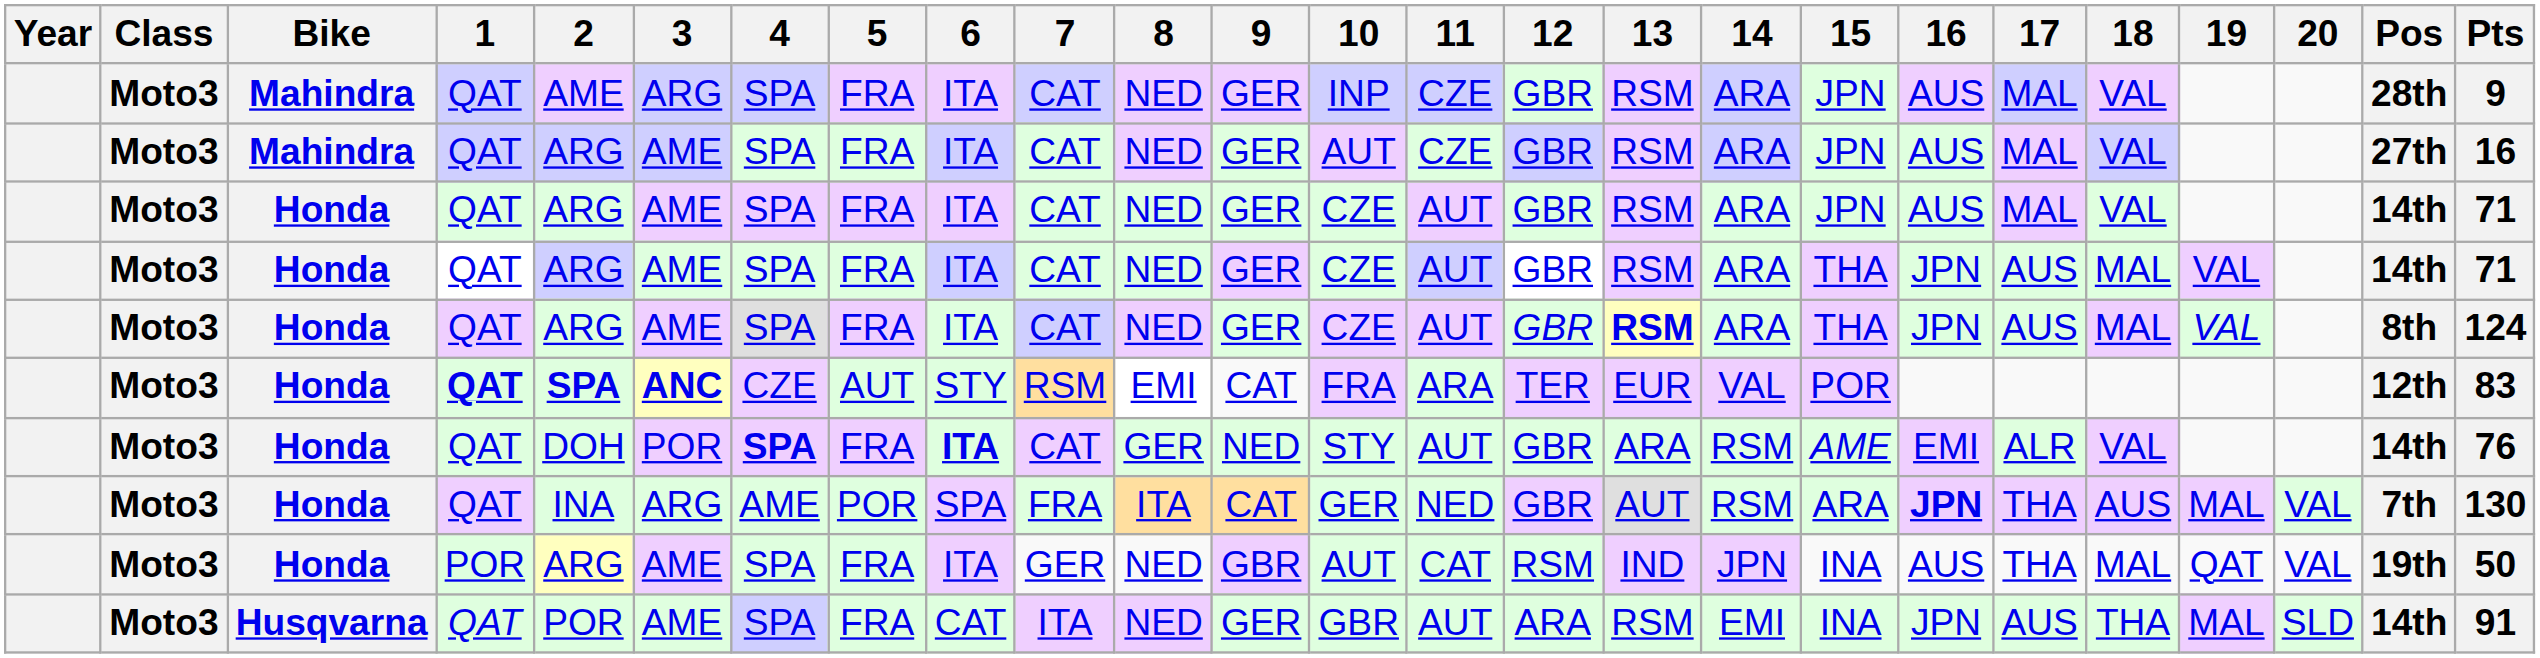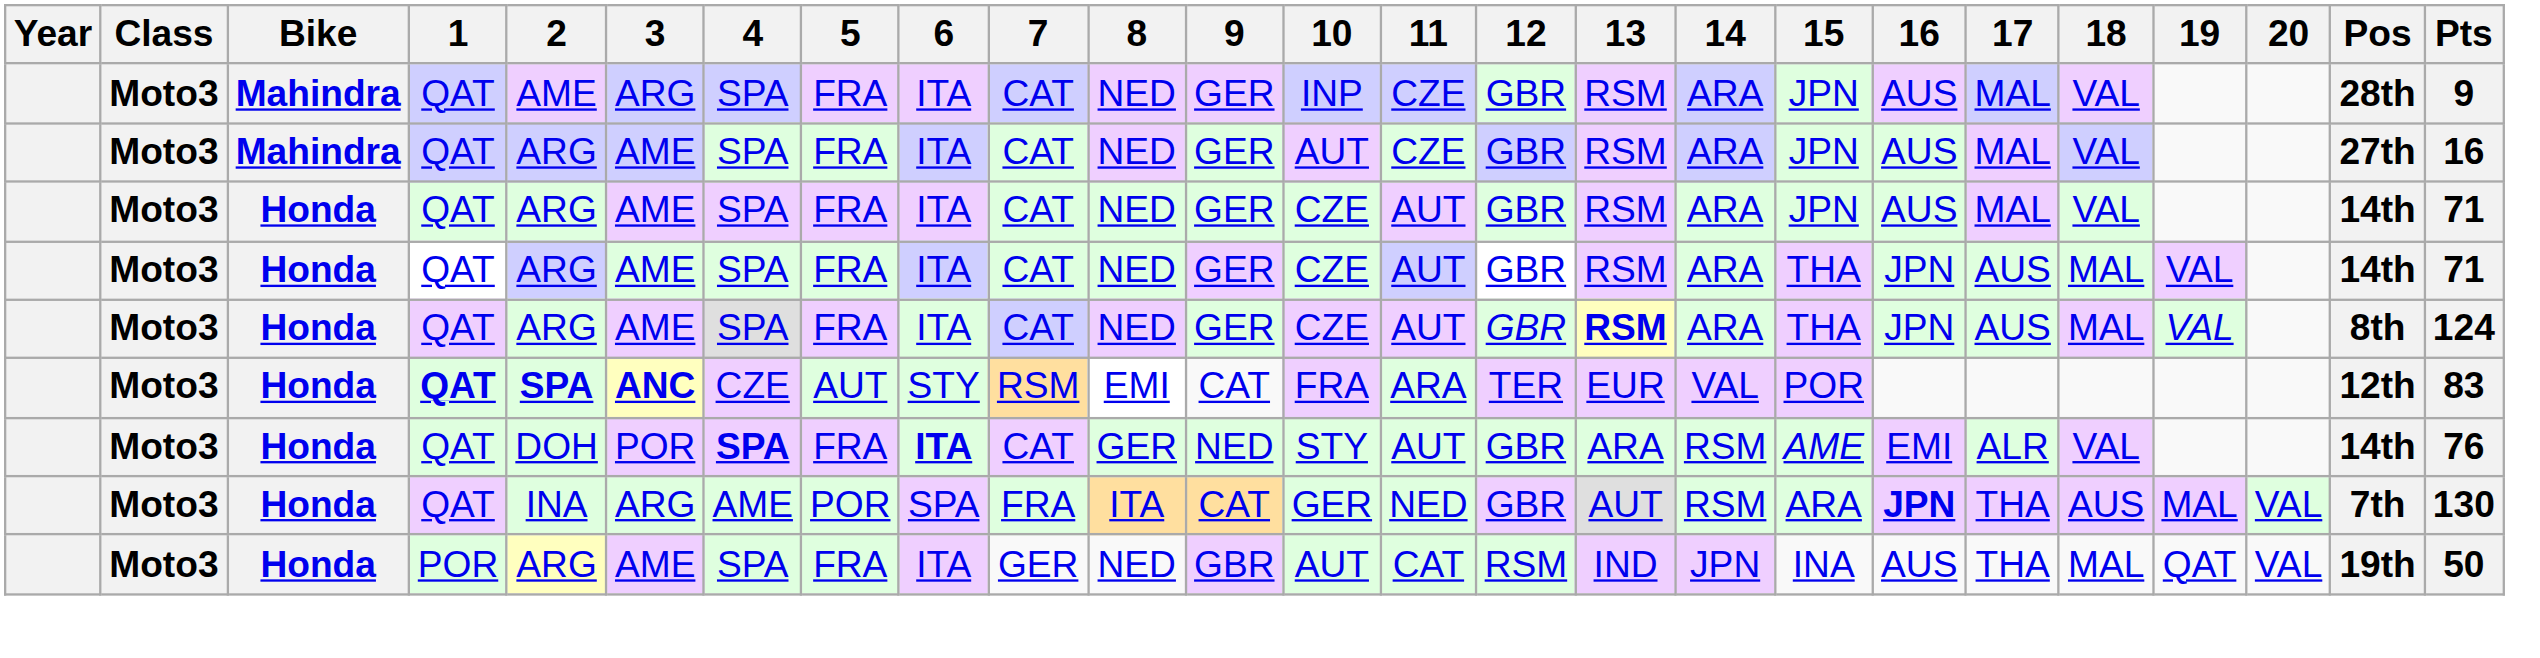- row: Moto3 | Husqvarna | QAT | POR | AME | SPA | FRA | CAT | ITA | NED | GER | GBR | AUT | ARA | RSM | EMI | INA | JPN | AUS | THA | MAL | SLD | 14th | 91
